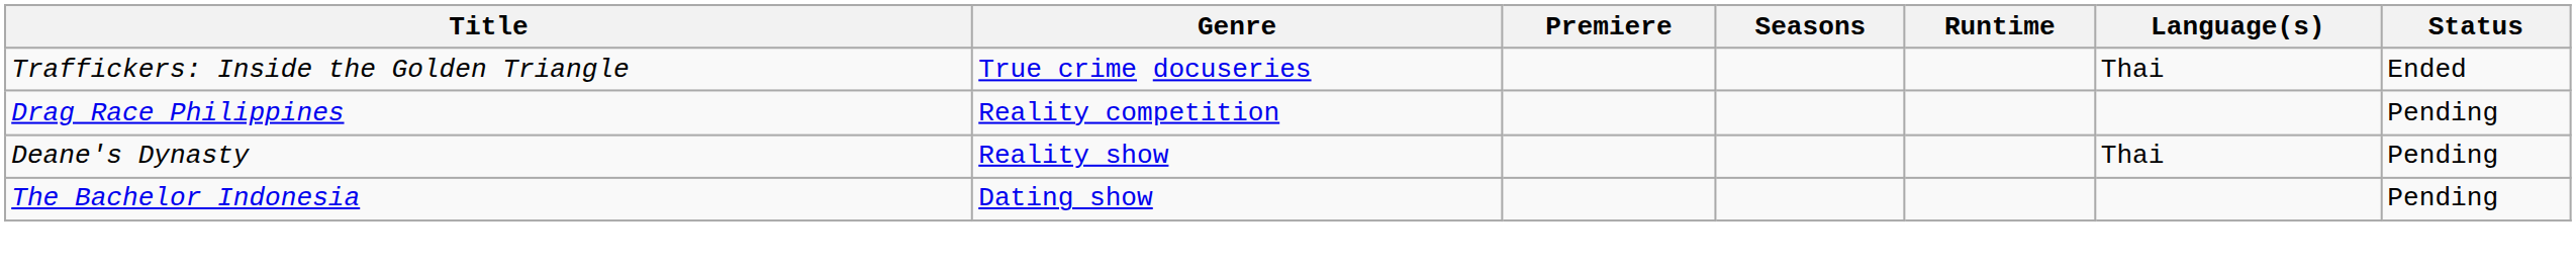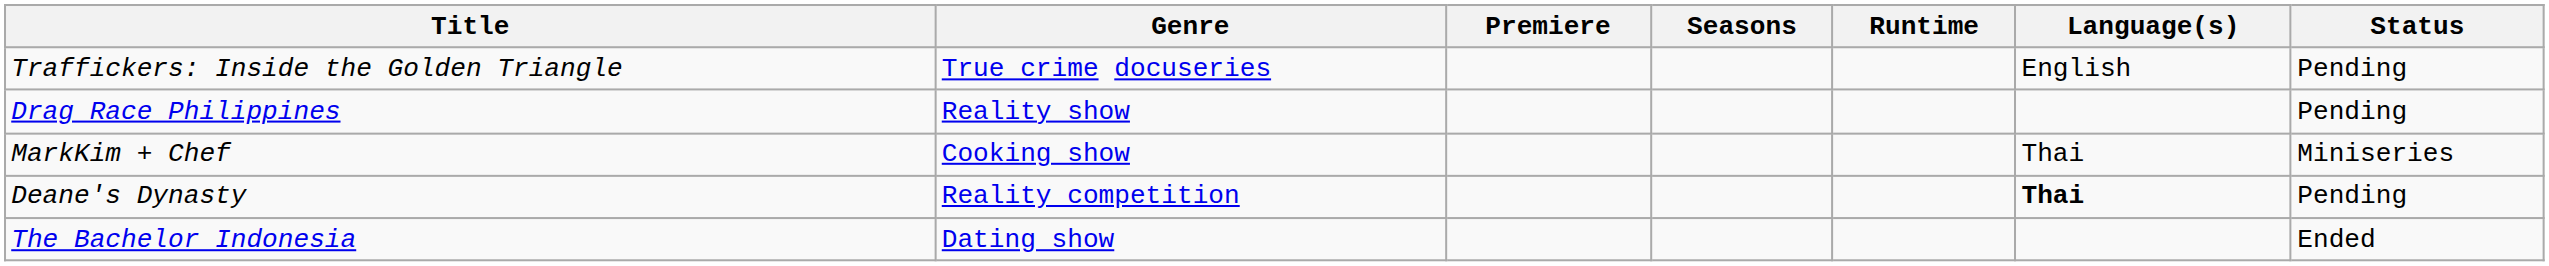Traffickers: Inside the Golden Triangle | Language(s): Thai -> English
Traffickers: Inside the Golden Triangle | Status: Ended -> Pending
Drag Race Philippines | Genre: Reality competition -> Reality show
+ row: MarkKim + Chef | Cooking show | Thai | Miniseries
Deane's Dynasty | Genre: Reality show -> Reality competition
Deane's Dynasty | Language(s): normal -> bold
The Bachelor Indonesia | Status: Pending -> Ended
